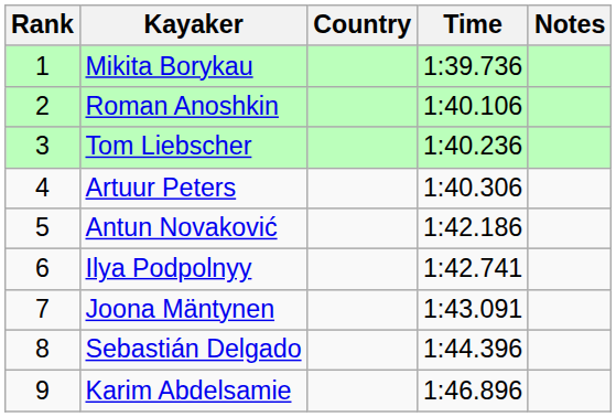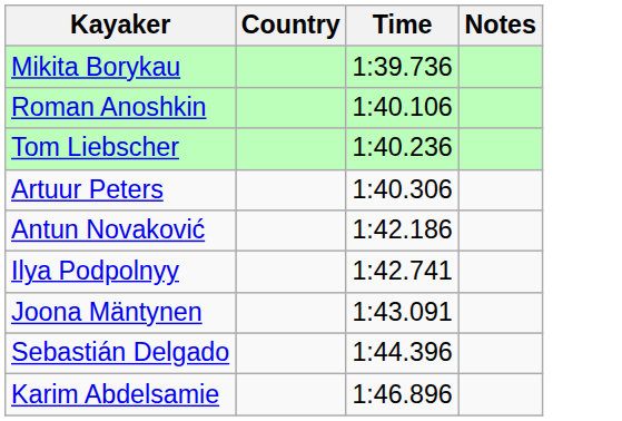- column: Rank | 1 | 2 | 3 | 4 | 5 | 6 | 7 | 8 | 9
